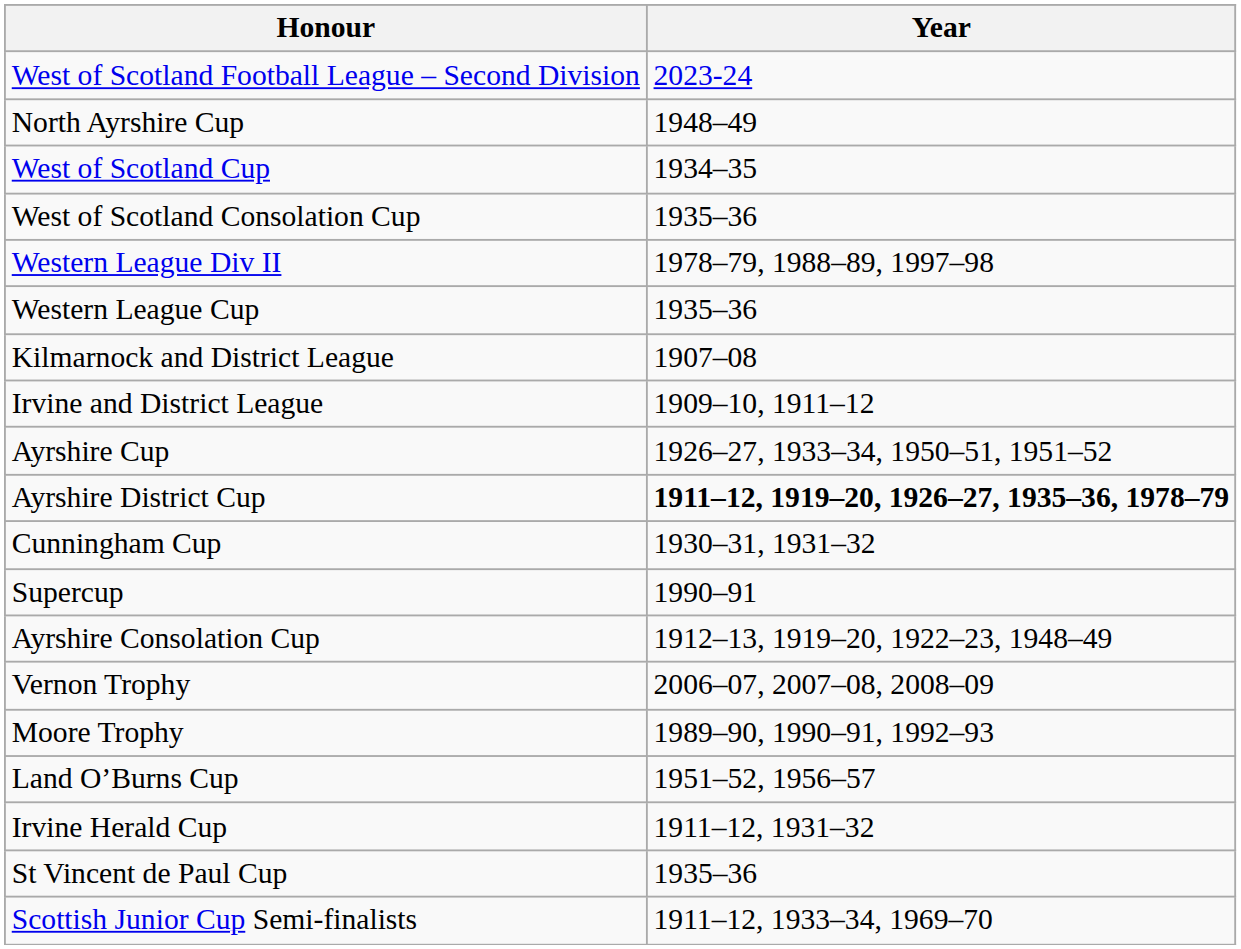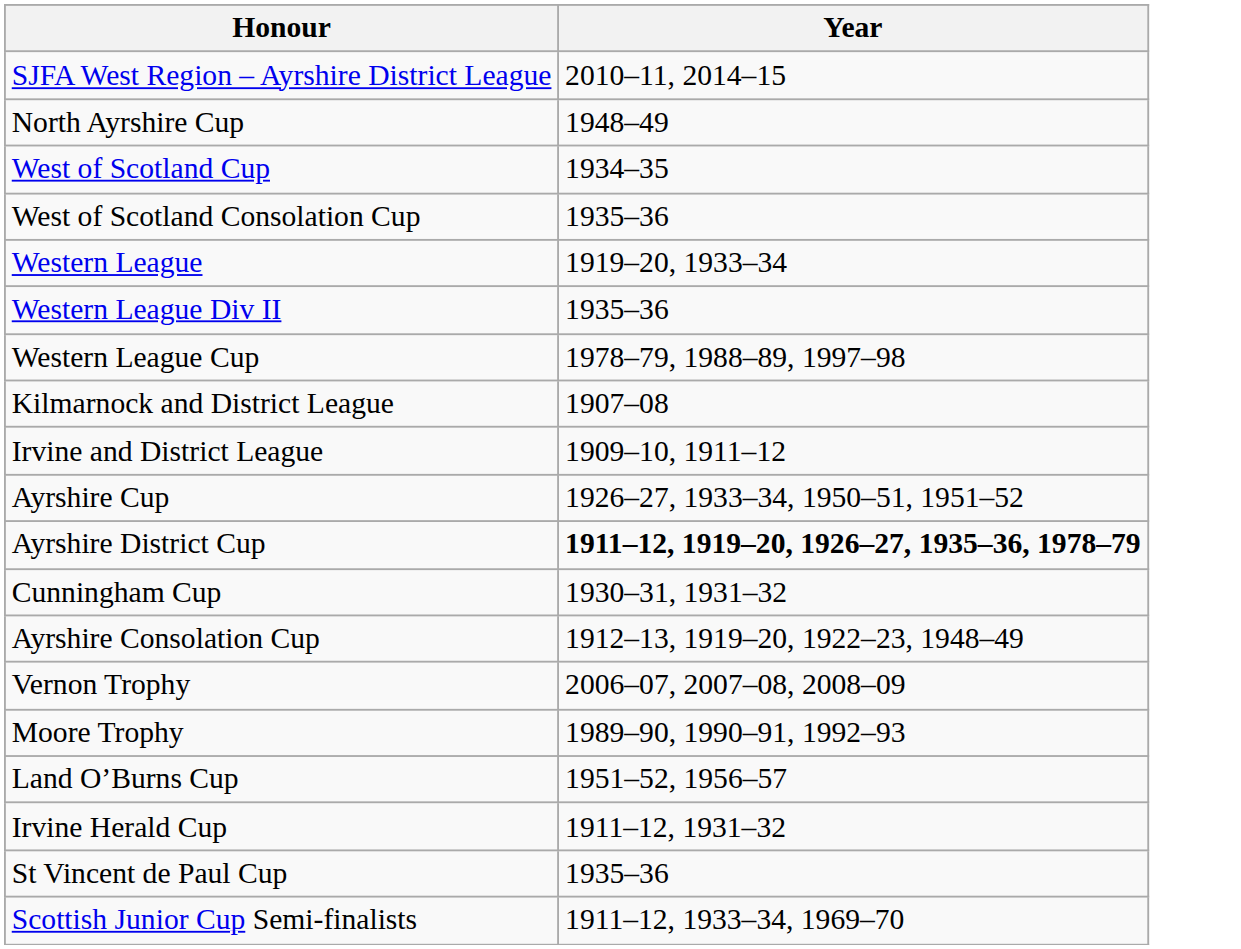- row: West of Scotland Football League – Second Division | 2023-24
+ row: SJFA West Region – Ayrshire District League | 2010–11, 2014–15
+ row: Western League | 1919–20, 1933–34
Western League Div II | Year: 1978–79, 1988–89, 1997–98 -> 1935–36
Western League Cup | Year: 1935–36 -> 1978–79, 1988–89, 1997–98
- row: Supercup | 1990–91
